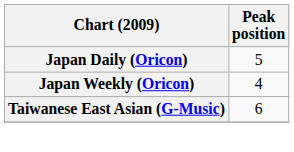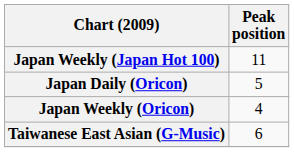+ row: Japan Weekly (Japan Hot 100) | 11
